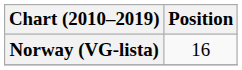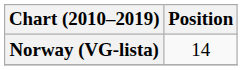Norway (VG-lista) | Position: 16 -> 14
